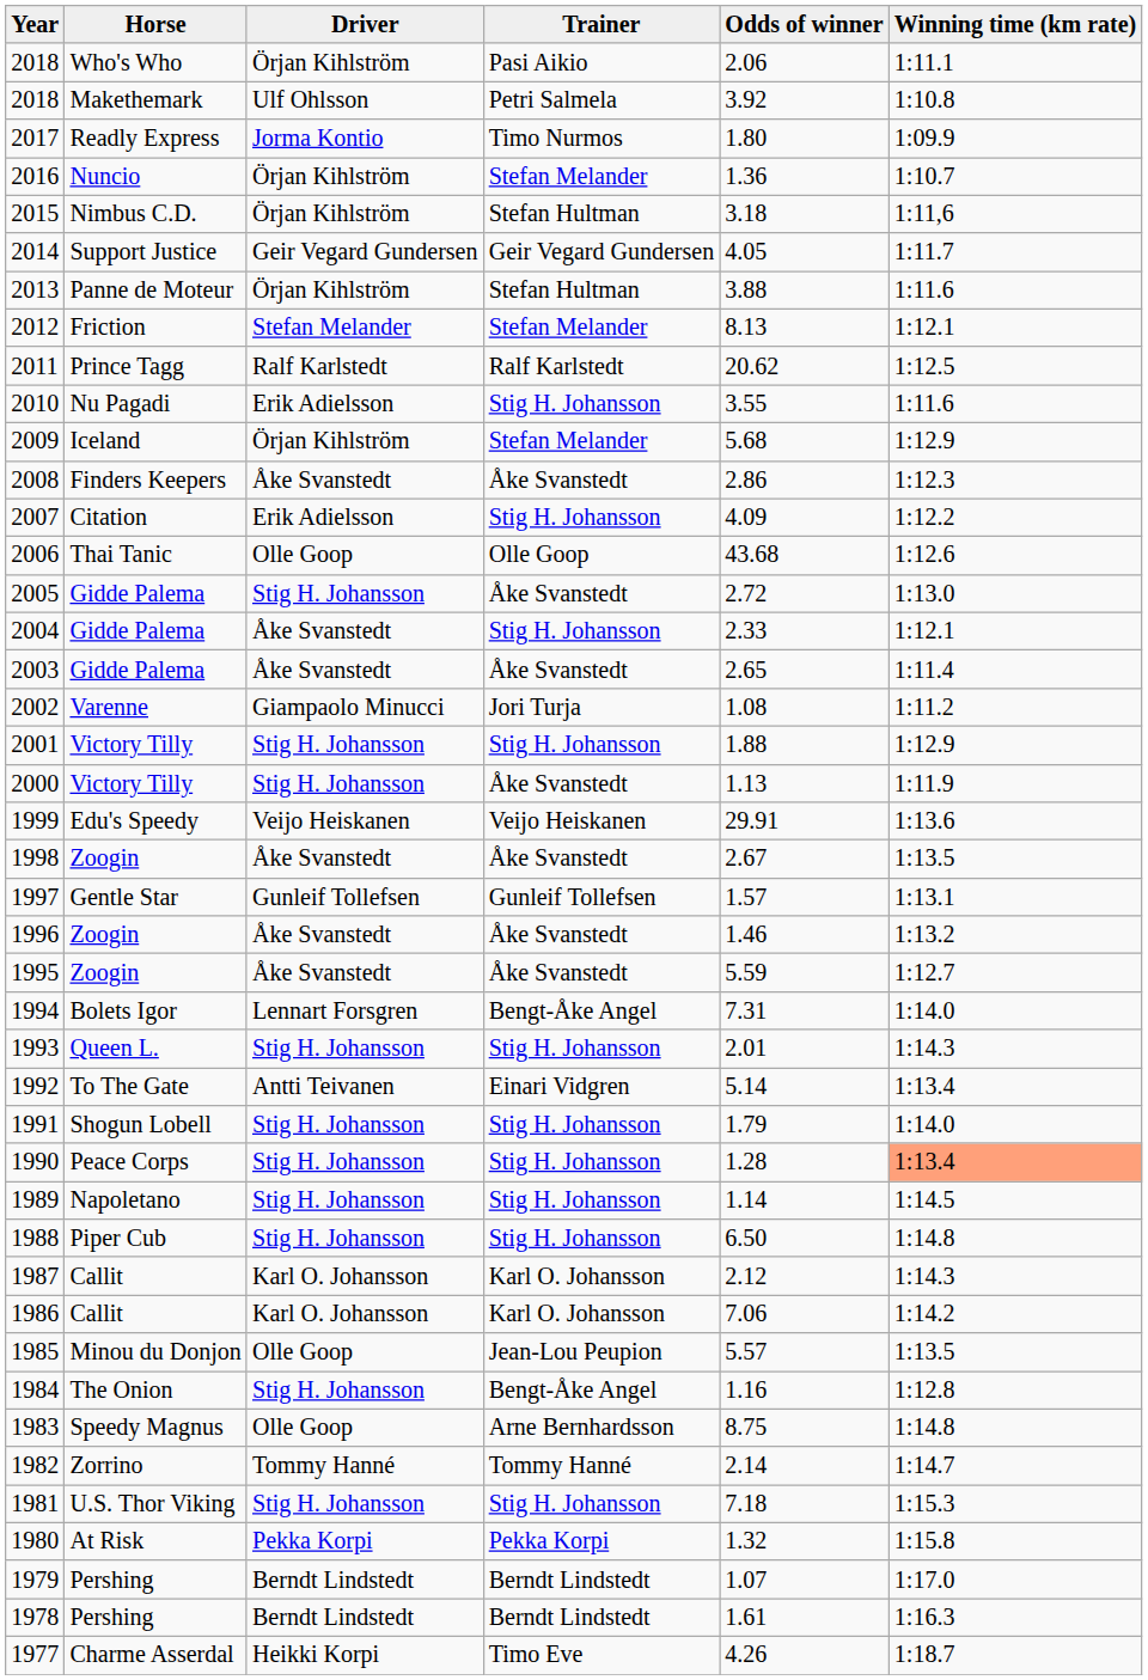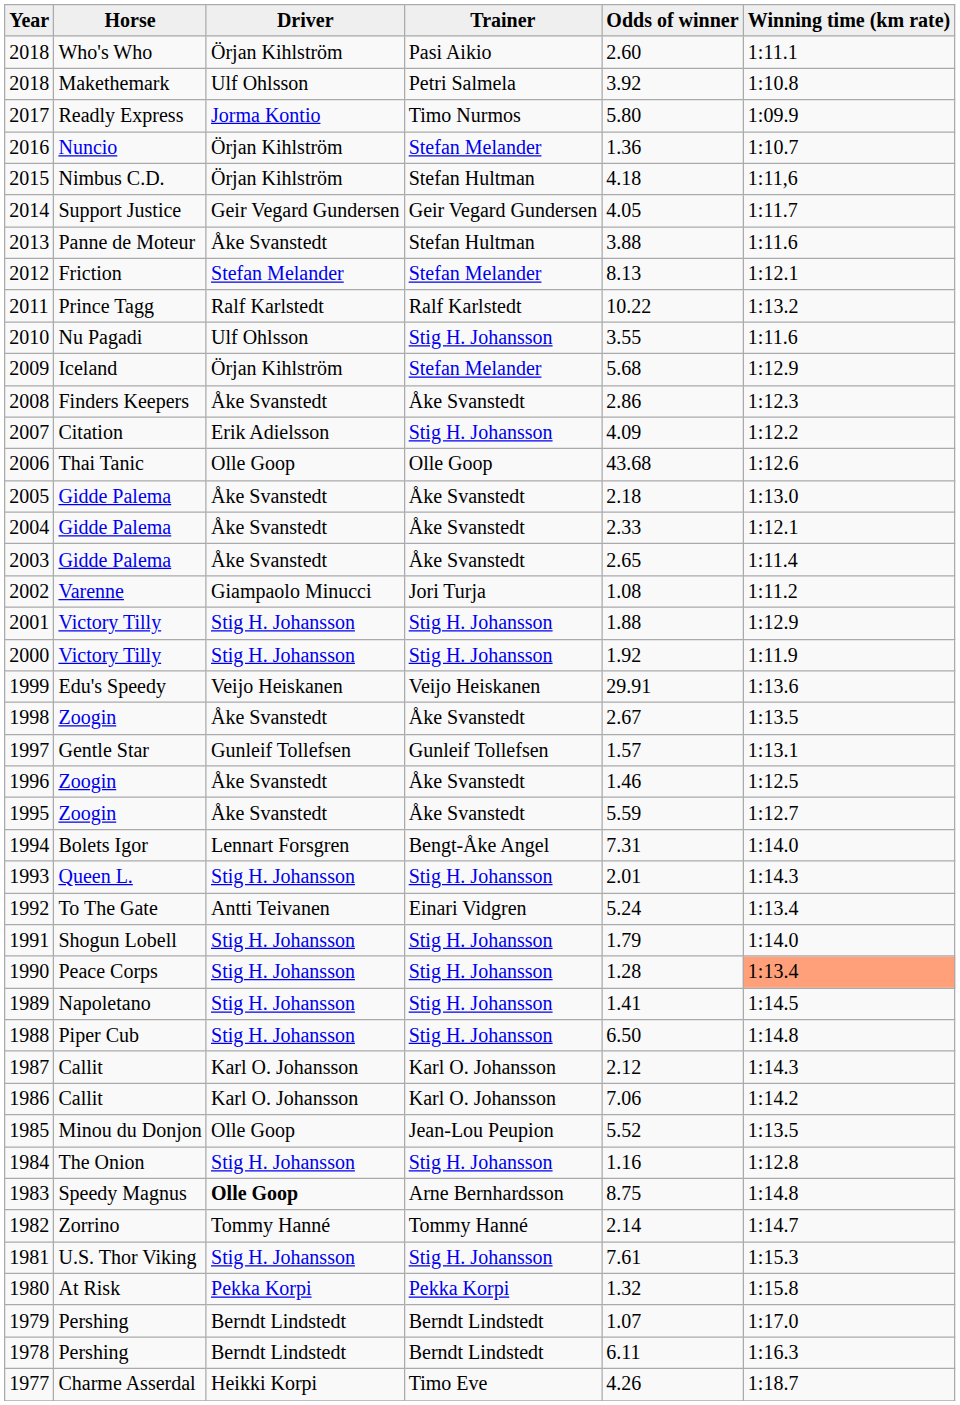2018 / Who's Who | Odds of winner: 2.06 -> 2.60
2017 | Odds of winner: 1.80 -> 5.80
2015 | Odds of winner: 3.18 -> 4.18
2013 | Driver: Örjan Kihlström -> Åke Svanstedt
2011 | Odds of winner: 20.62 -> 10.22
2011 | Winning time (km rate): 1:12.5 -> 1:13.2
2010 | Driver: Erik Adielsson -> Ulf Ohlsson
2005 | Driver: Stig H. Johansson -> Åke Svanstedt
2005 | Odds of winner: 2.72 -> 2.18
2004 | Trainer: Stig H. Johansson -> Åke Svanstedt
2000 | Trainer: Åke Svanstedt -> Stig H. Johansson
2000 | Odds of winner: 1.13 -> 1.92
1996 | Winning time (km rate): 1:13.2 -> 1:12.5
1992 | Odds of winner: 5.14 -> 5.24
1989 | Odds of winner: 1.14 -> 1.41
1985 | Odds of winner: 5.57 -> 5.52
1984 | Trainer: Bengt-Åke Angel -> Stig H. Johansson
1983 | Driver: normal -> bold
1981 | Odds of winner: 7.18 -> 7.61
1978 | Odds of winner: 1.61 -> 6.11
